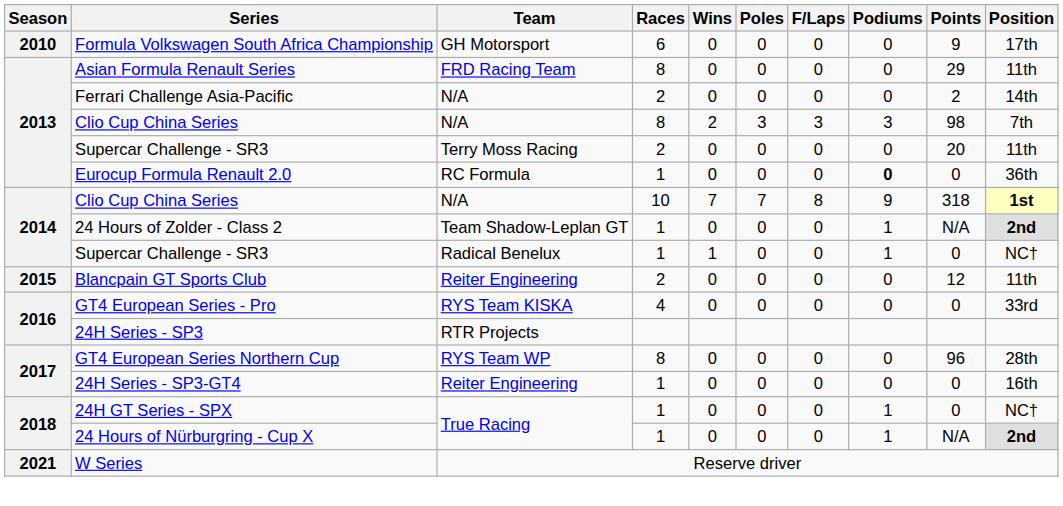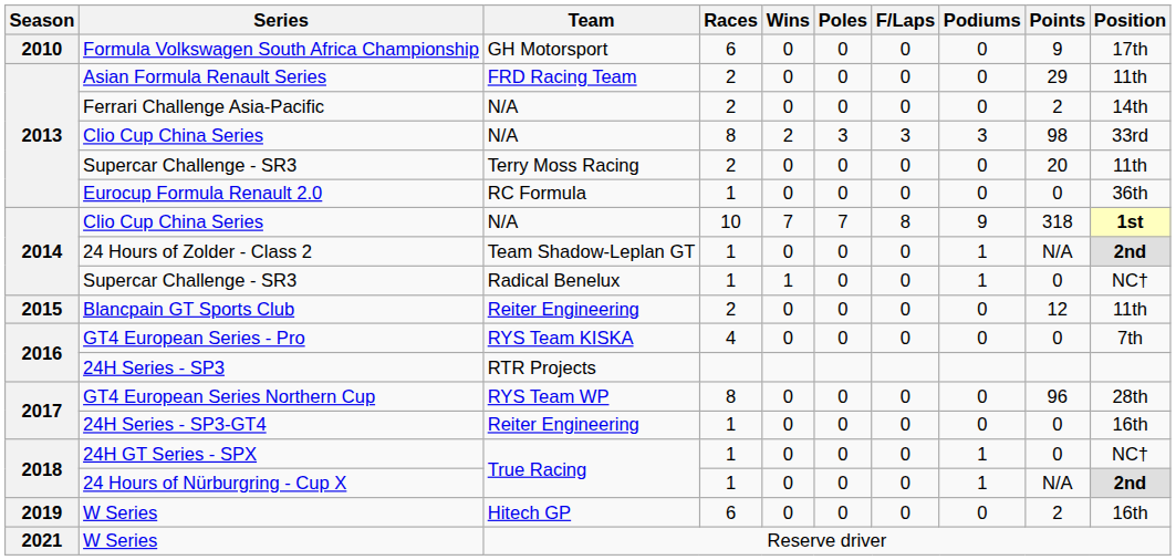Asian Formula Renault Series | Races: 8 -> 2
2013 / Clio Cup China Series | Position: 7th -> 33rd
Eurocup Formula Renault 2.0 | Podiums: bold -> normal
GT4 European Series - Pro | Position: 33rd -> 7th
+ row: 2019 | W Series | Hitech GP | 6 | 0 | 0 | 0 | 0 | 2 | 16th
